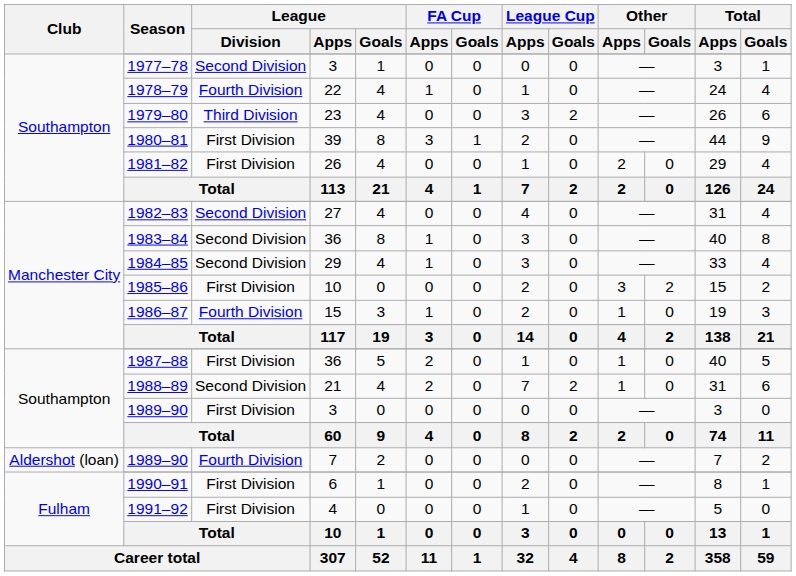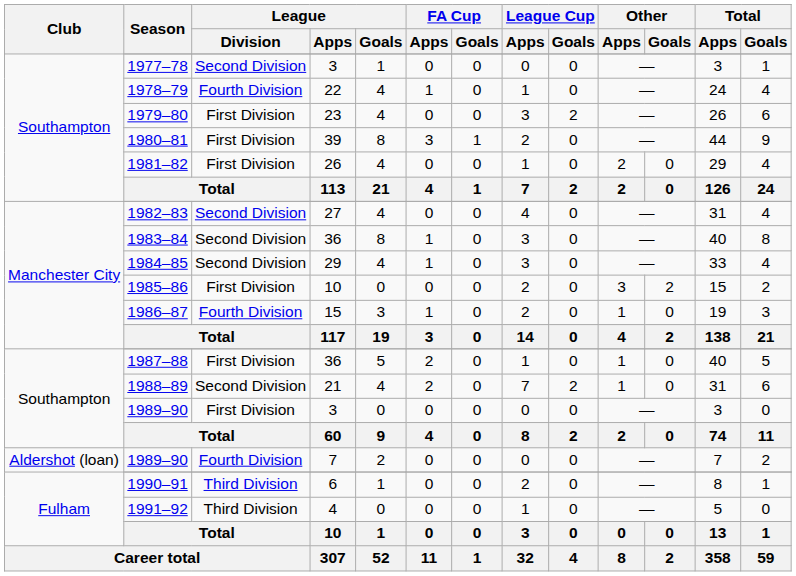1979–80 | League / Division: Third Division -> First Division
1990–91 | League / Division: First Division -> Third Division
1991–92 | League / Division: First Division -> Third Division
